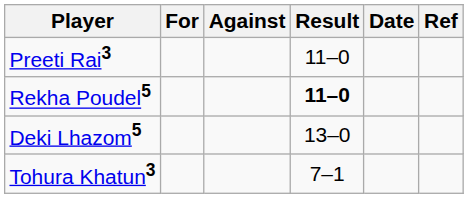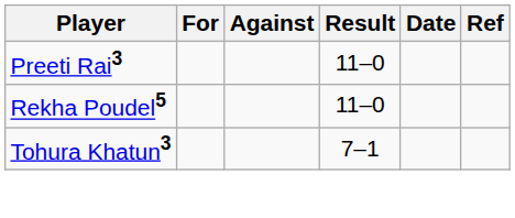Rekha Poudel5 | Result: bold -> normal
- row: Deki Lhazom5 | 13–0
